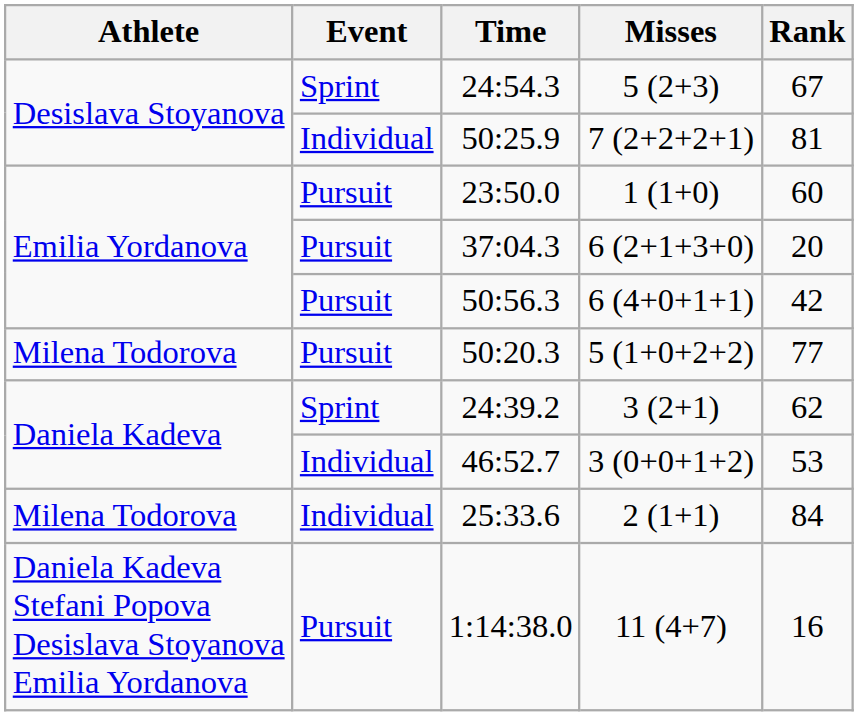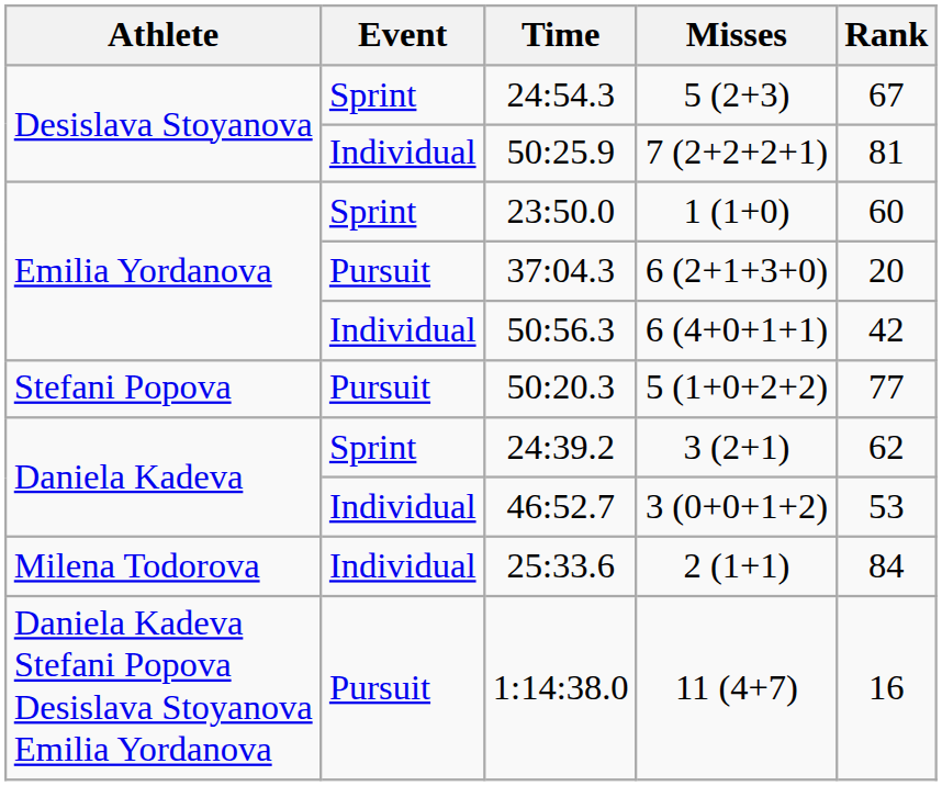23:50.0 | Event: Pursuit -> Sprint
50:56.3 | Event: Pursuit -> Individual
50:20.3 | Athlete: Milena Todorova -> Stefani Popova
